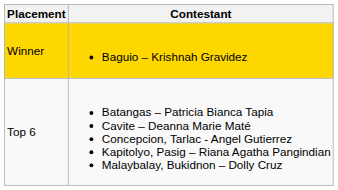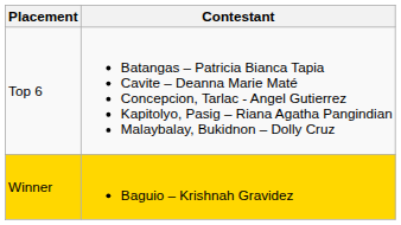rows swapped: Winner <-> Top 6
